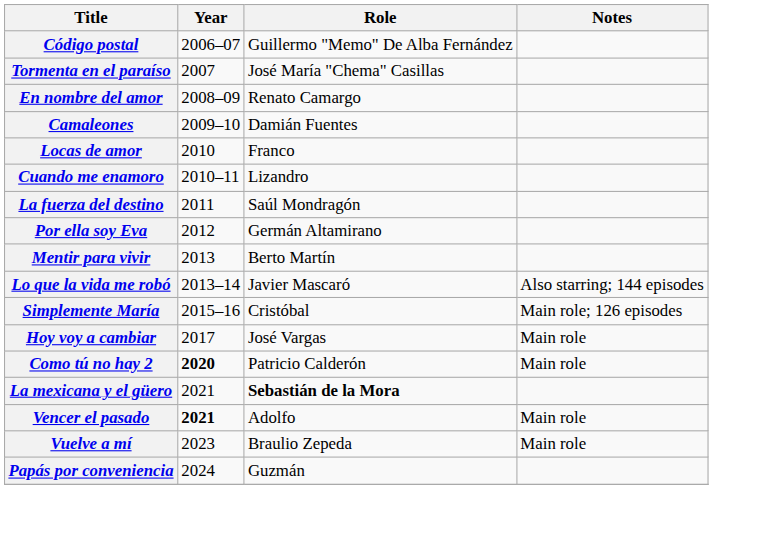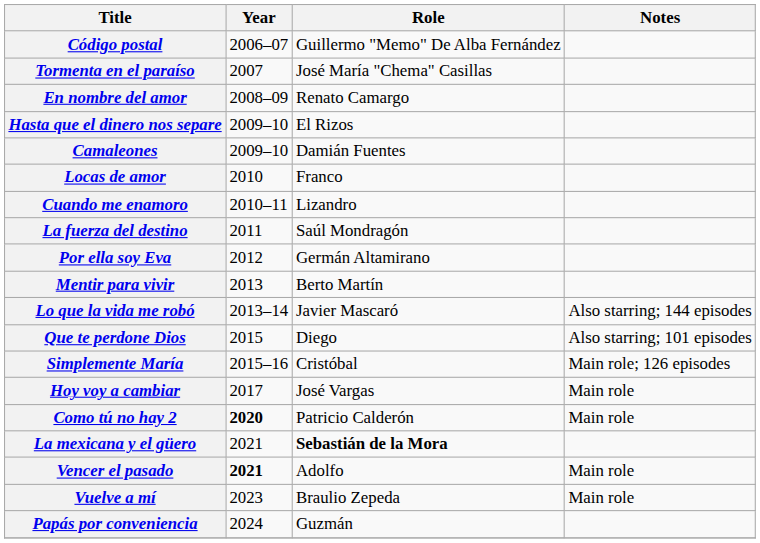+ row: Hasta que el dinero nos separe | 2009–10 | El Rizos
+ row: Que te perdone Dios | 2015 | Diego | Also starring; 101 episodes
